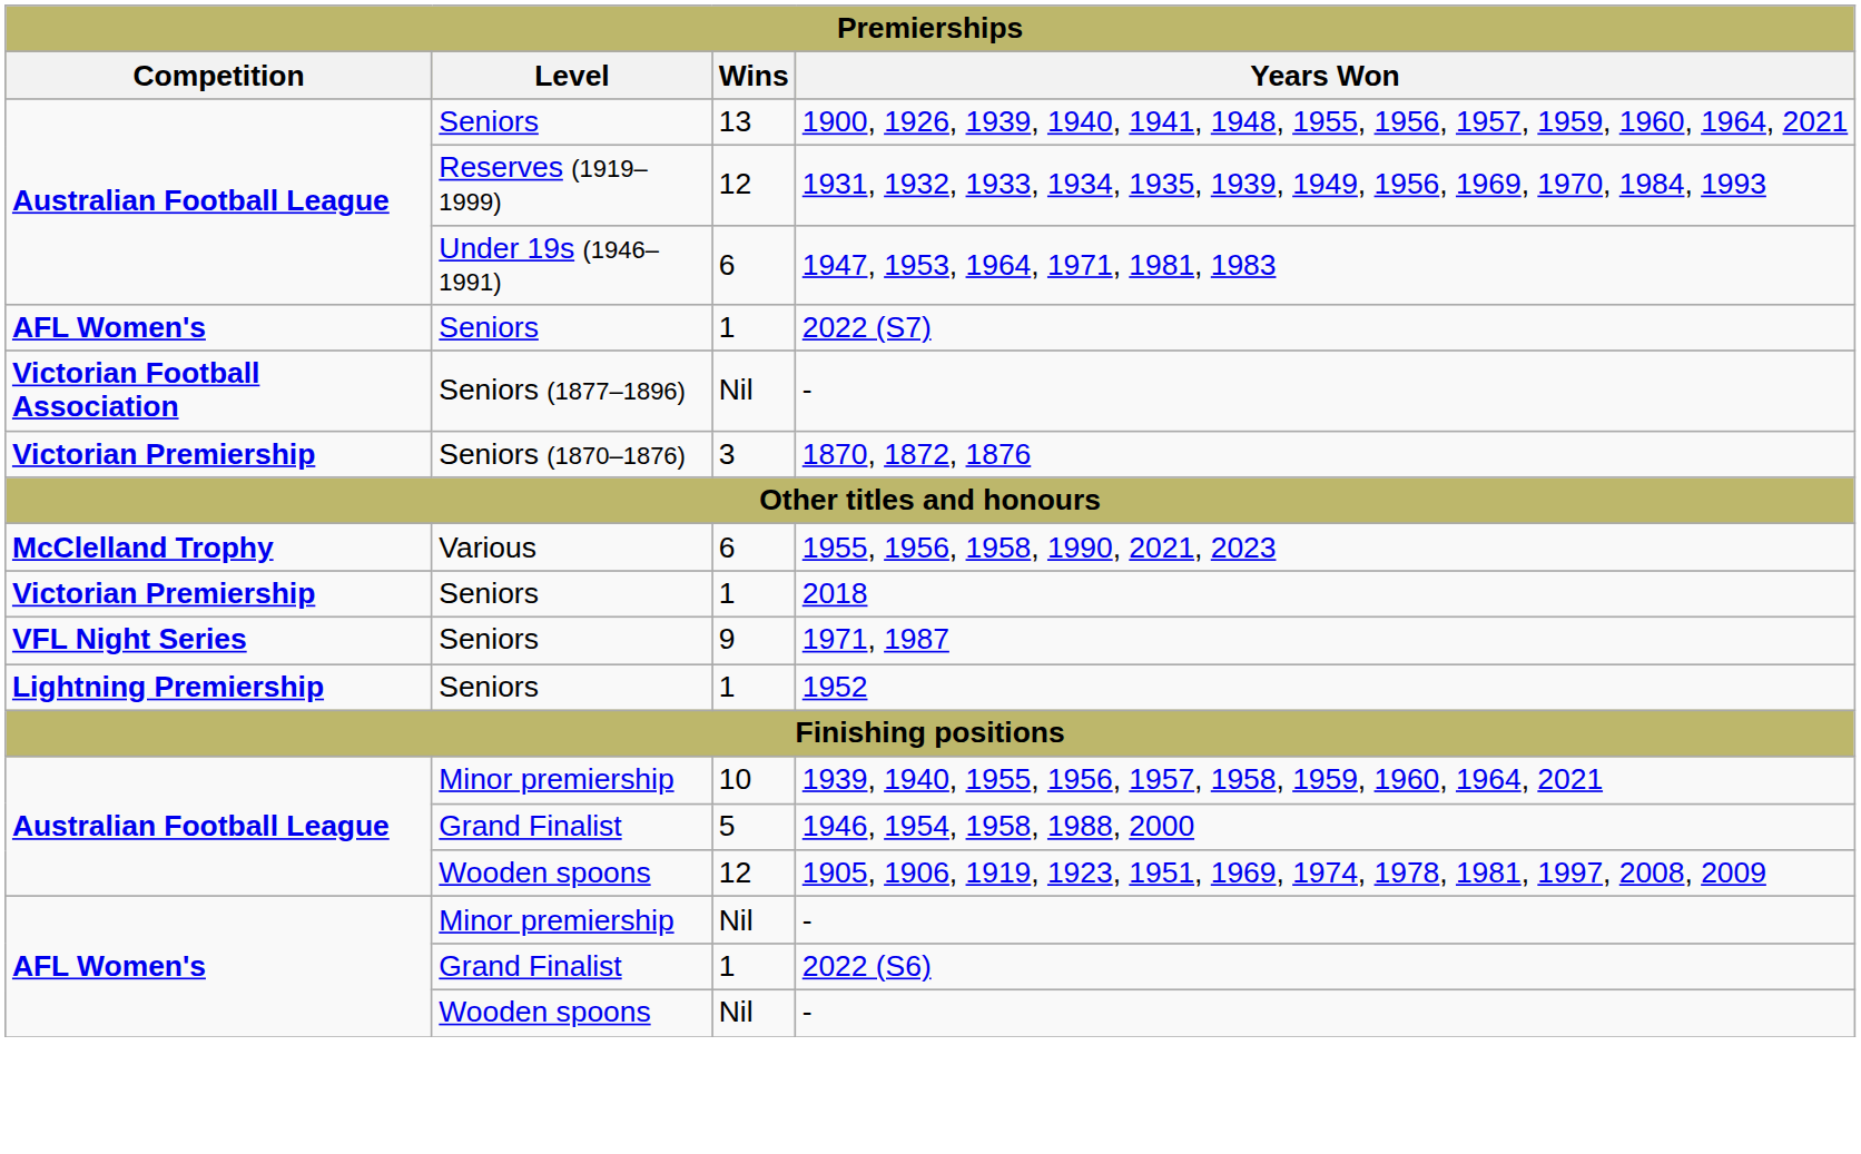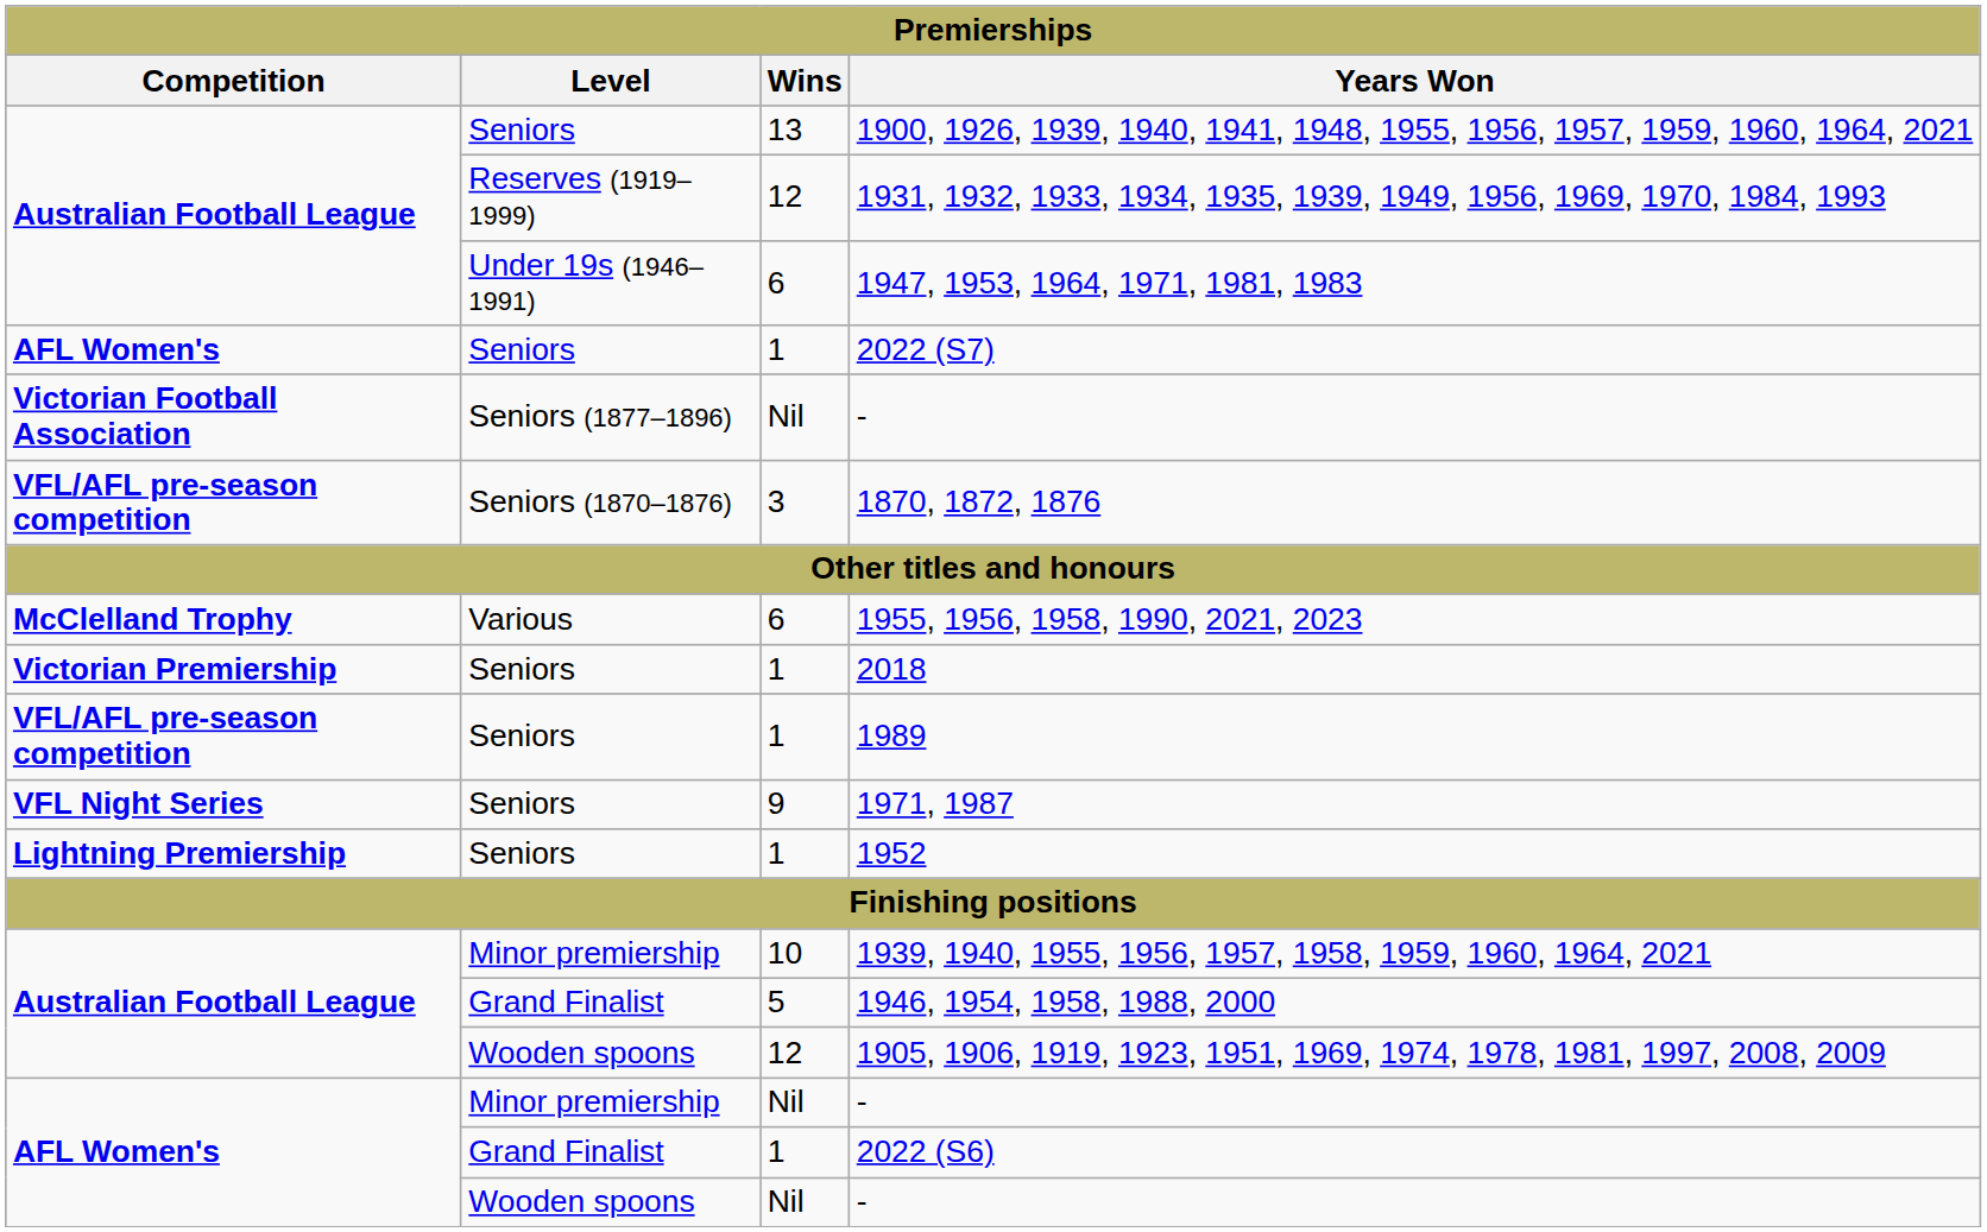1870, 1872, 1876 | Competition: Victorian Premiership -> VFL/AFL pre-season competition
+ row: VFL/AFL pre-season competition | Seniors | 1 | 1989
